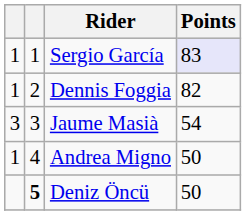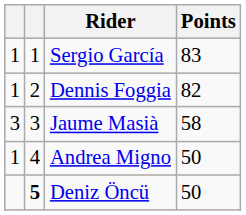Sergio García | Points: lavender background -> no background
Jaume Masià | Points: 54 -> 58
